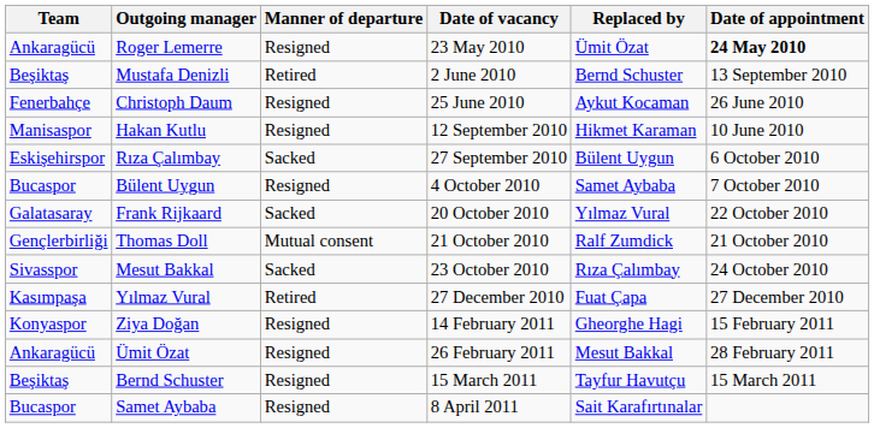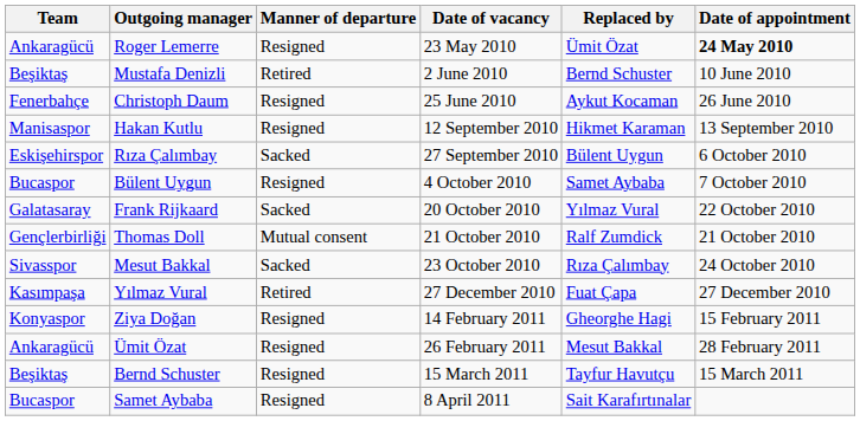Mustafa Denizli | Date of appointment: 13 September 2010 -> 10 June 2010
Hakan Kutlu | Date of appointment: 10 June 2010 -> 13 September 2010
